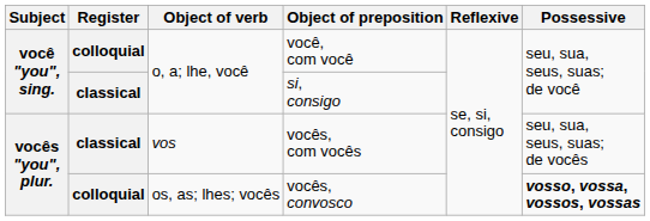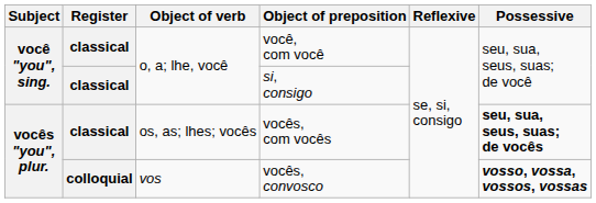você, com você | Register: colloquial -> classical
vocês, com vocês | Object of verb: vos -> os, as; lhes; vocês
vocês, com vocês | Possessive: normal -> bold
vocês, convosco | Object of verb: os, as; lhes; vocês -> vos
